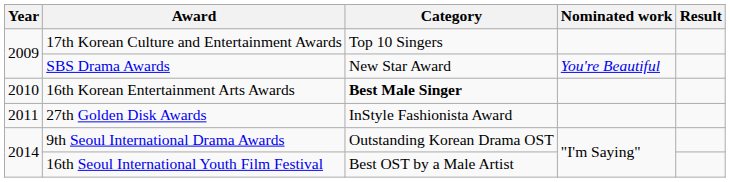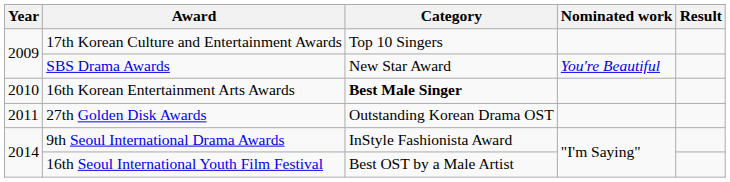27th Golden Disk Awards | Category: InStyle Fashionista Award -> Outstanding Korean Drama OST
9th Seoul International Drama Awards | Category: Outstanding Korean Drama OST -> InStyle Fashionista Award
